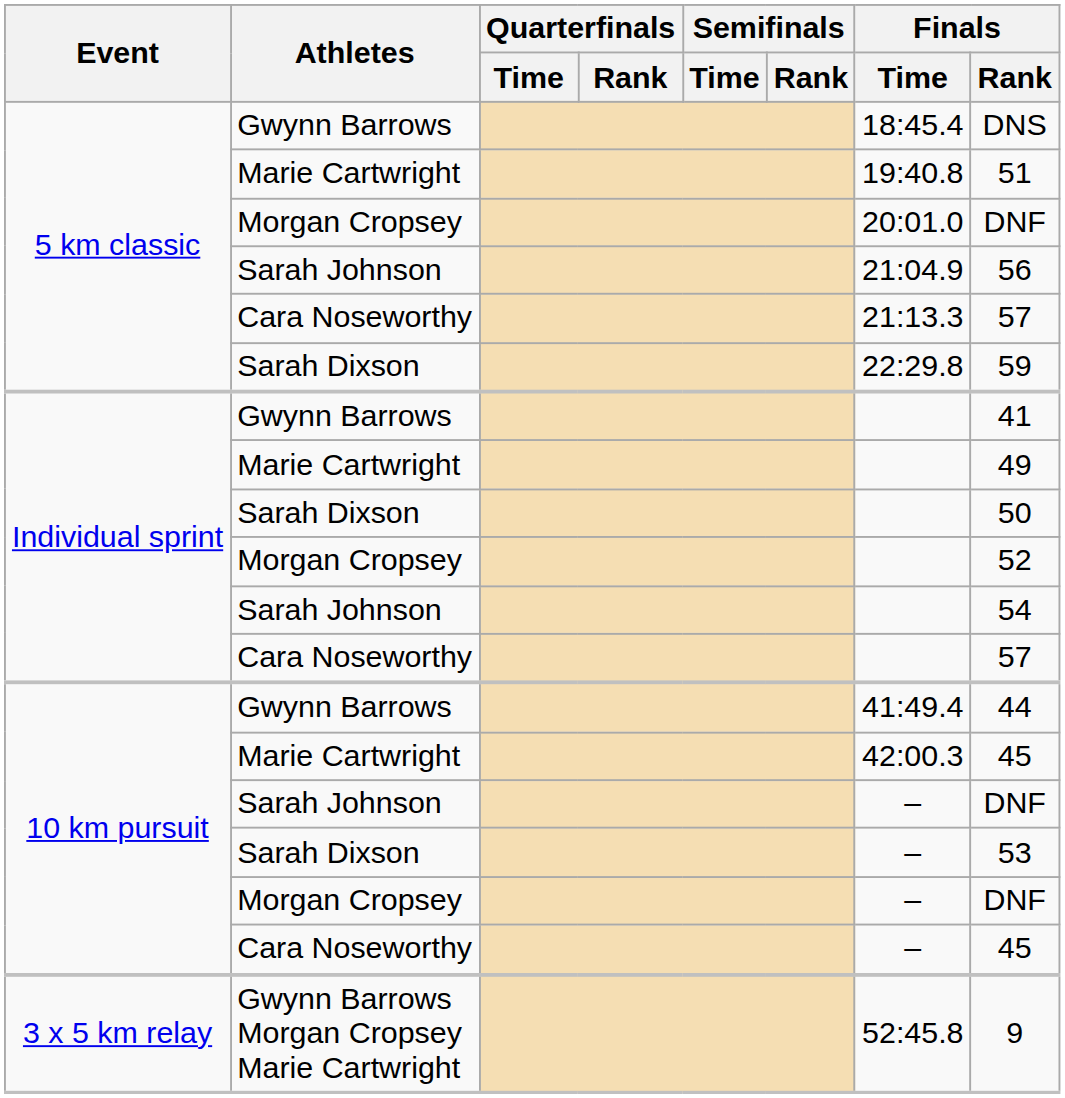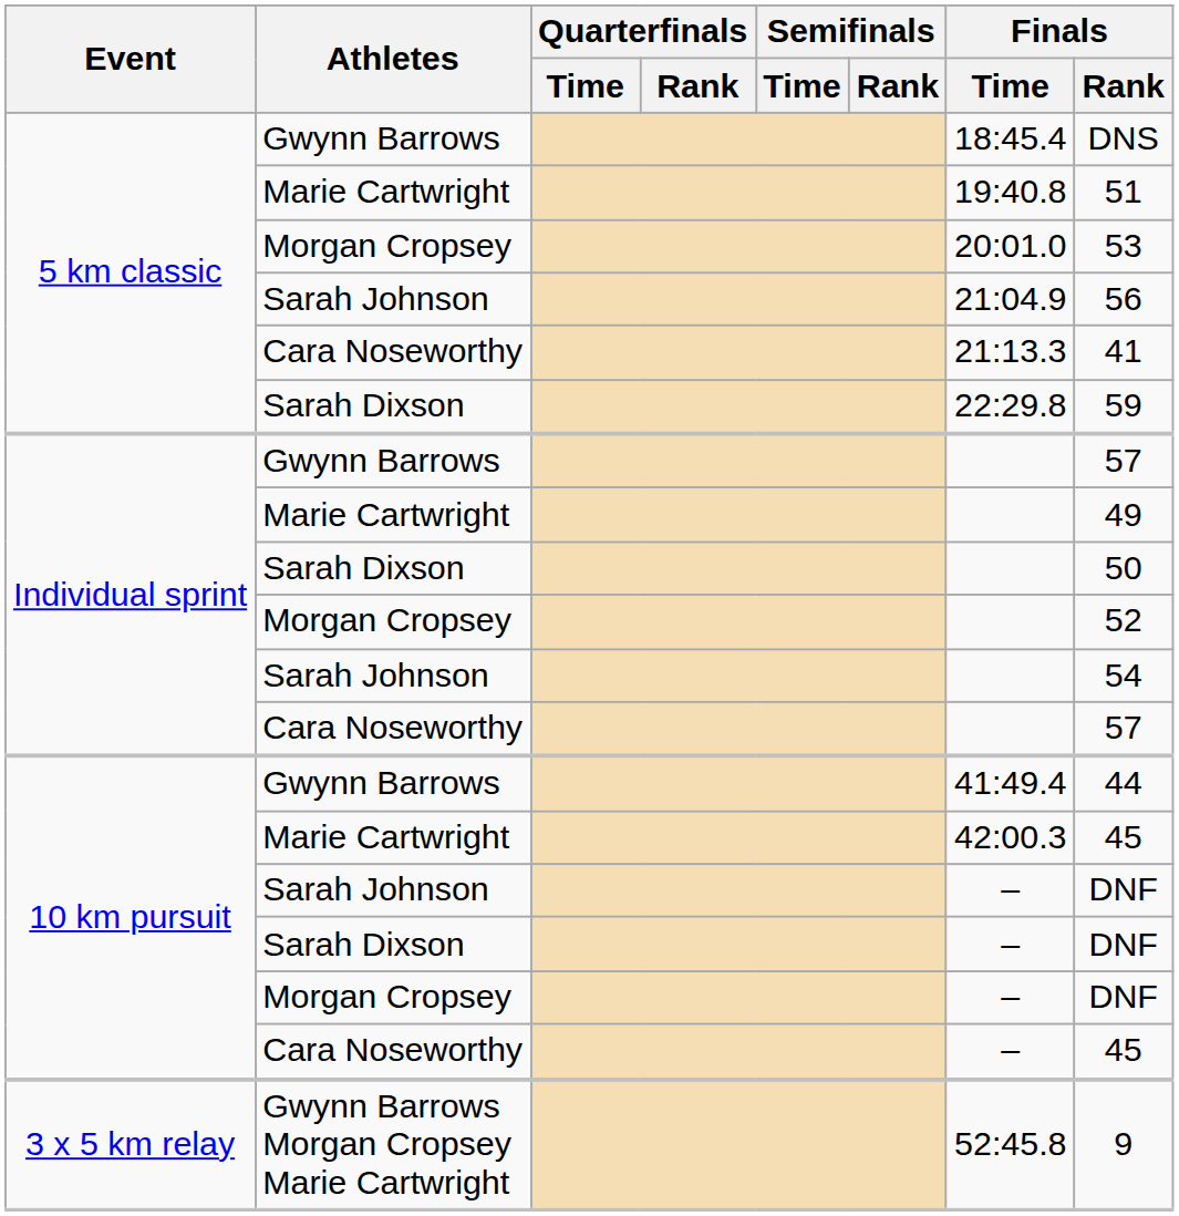5 km classic / Morgan Cropsey | Finals / Rank: DNF -> 53
5 km classic / Cara Noseworthy | Finals / Rank: 57 -> 41
Individual sprint / Gwynn Barrows | Finals / Rank: 41 -> 57
10 km pursuit / Sarah Dixson | Finals / Rank: 53 -> DNF
